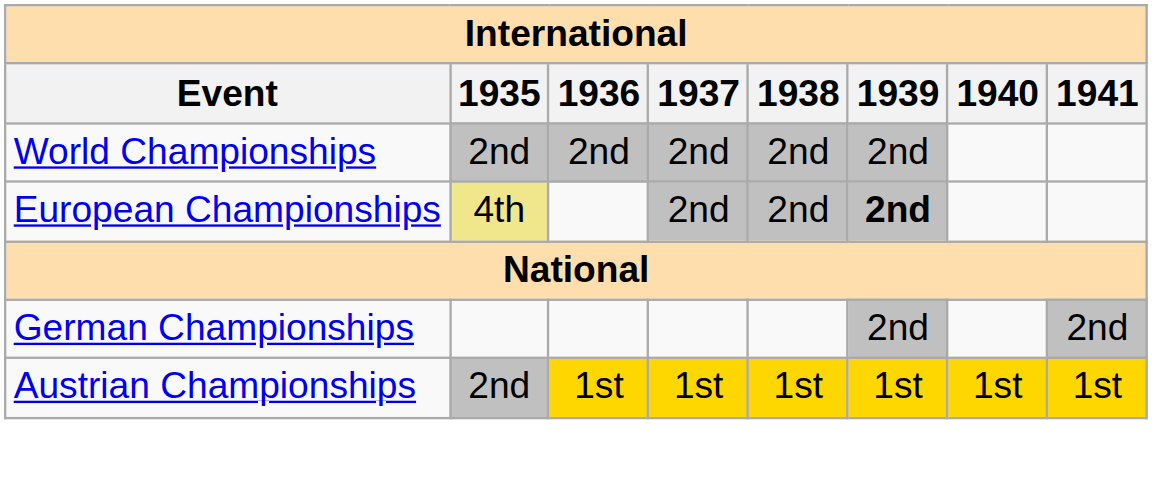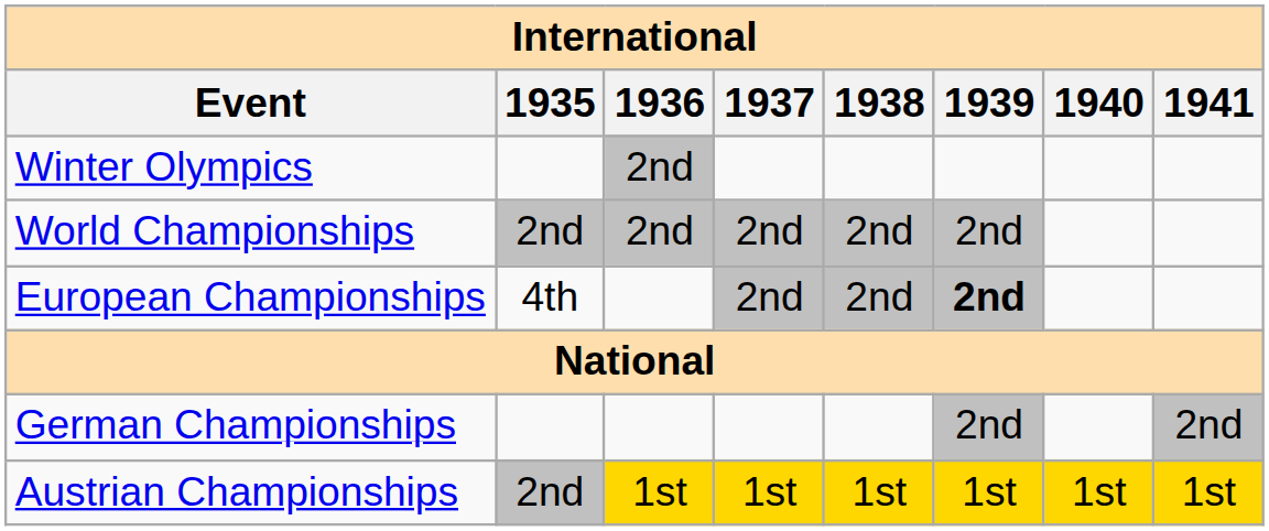+ row: Winter Olympics | 2nd
European Championships | 1935: khaki background -> no background
